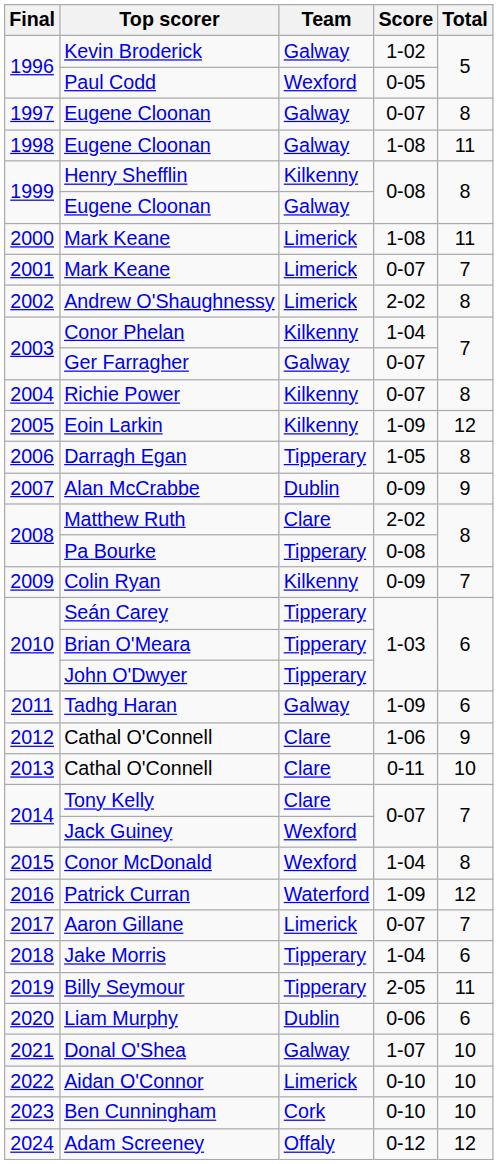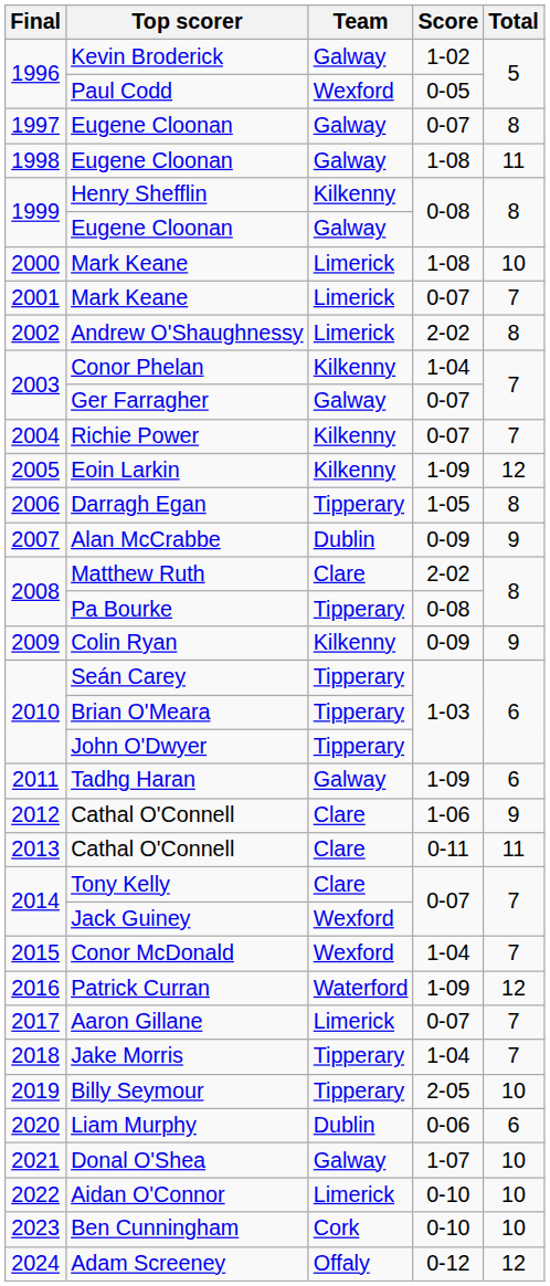2000 / Mark Keane | Total: 11 -> 10
Richie Power | Total: 8 -> 7
Colin Ryan | Total: 7 -> 9
2013 / Cathal O'Connell | Total: 10 -> 11
Conor McDonald | Total: 8 -> 7
Jake Morris | Total: 6 -> 7
Billy Seymour | Total: 11 -> 10
